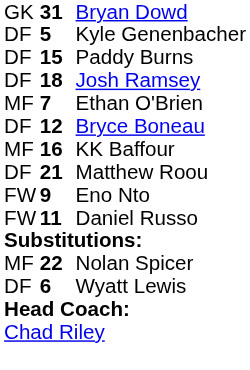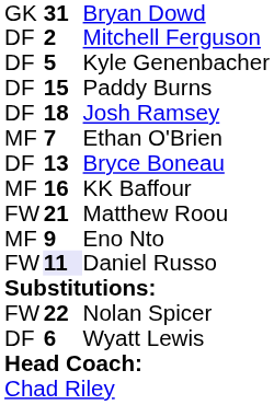+ row: DF | 2 | Mitchell Ferguson
Bryce Boneau | column 2: 12 -> 13
Matthew Roou | column 1: DF -> FW
Eno Nto | column 1: FW -> MF
Daniel Russo | column 2: no background -> lavender background
Nolan Spicer | column 1: MF -> FW
